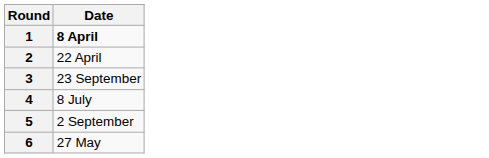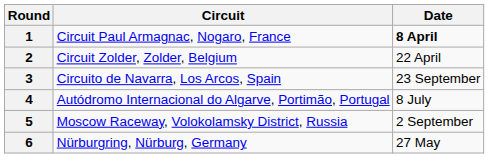+ column: Circuit | Circuit Paul Armagnac, Nogaro, France | Circuit Zolder, Zolder, Belgium | Circuito de Navarra, Los Arcos, Spain | Autódromo Internacional do Algarve, Portimão, Portugal | Moscow Raceway, Volokolamsky District, Russia | Nürburgring, Nürburg, Germany
